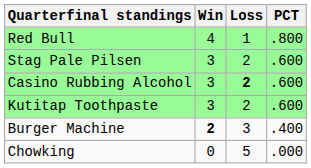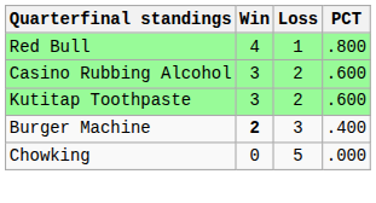- row: Stag Pale Pilsen | 3 | 2 | .600
Casino Rubbing Alcohol | Loss: bold -> normal
